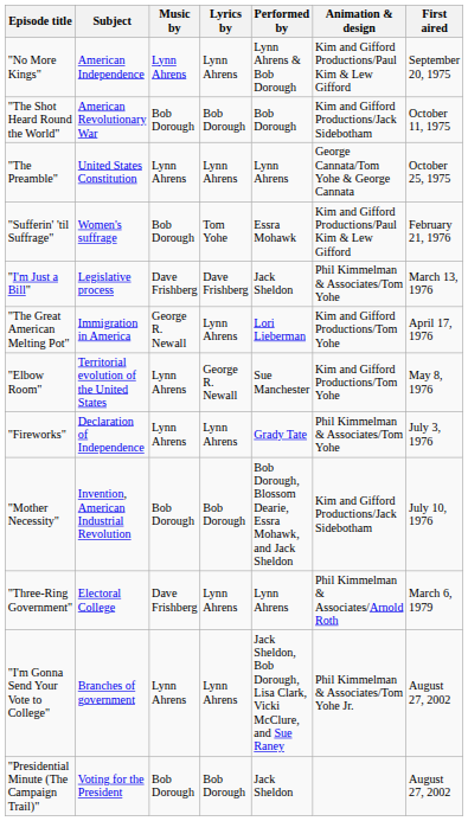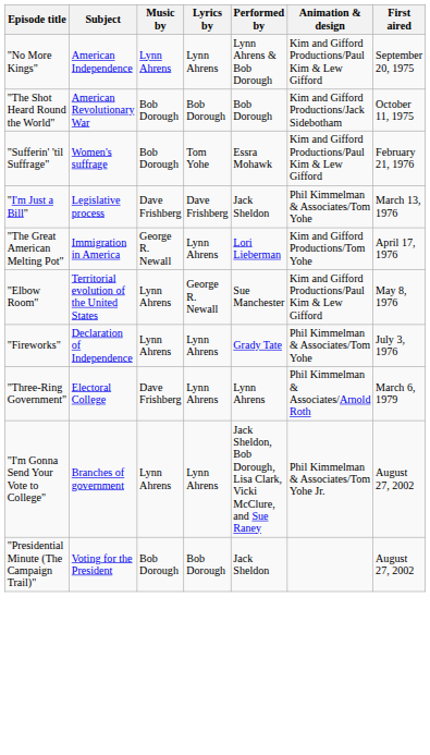- row: "The Preamble" | United States Constitution | Lynn Ahrens | Lynn Ahrens | Lynn Ahrens | George Cannata/Tom Yohe & George Cannata | October 25, 1975
"Elbow Room" | Animation & design: Kim and Gifford Productions/Tom Yohe -> Kim and Gifford Productions/Paul Kim & Lew Gifford
- row: "Mother Necessity" | Invention, American Industrial Revolution | Bob Dorough | Bob Dorough | Bob Dorough, Blossom Dearie, Essra Mohawk, and Jack Sheldon | Kim and Gifford Productions/Jack Sidebotham | July 10, 1976
